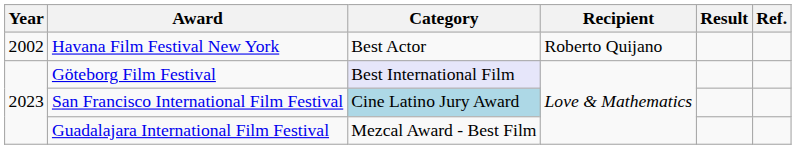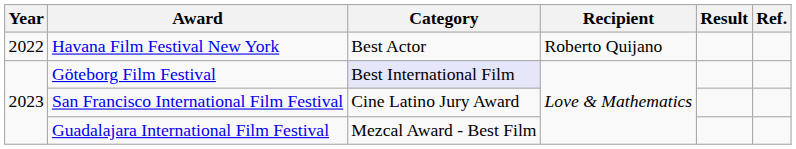Havana Film Festival New York | Year: 2002 -> 2022
San Francisco International Film Festival | Category: lightblue background -> no background
